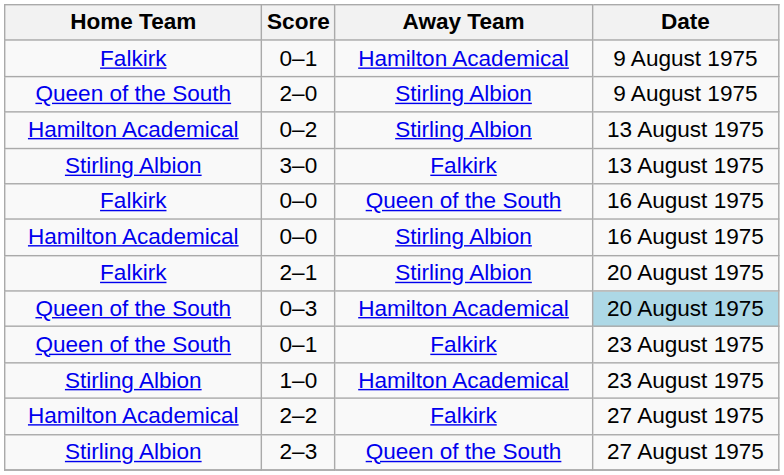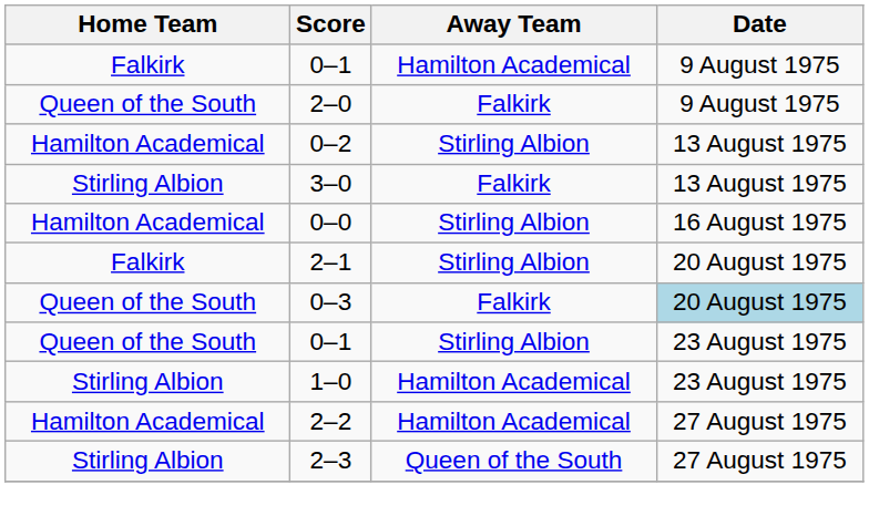2–0 | Away Team: Stirling Albion -> Falkirk
- row: Falkirk | 0–0 | Queen of the South | 16 August 1975
0–3 | Away Team: Hamilton Academical -> Falkirk
Queen of the South / 0–1 | Away Team: Falkirk -> Stirling Albion
2–2 | Away Team: Falkirk -> Hamilton Academical
